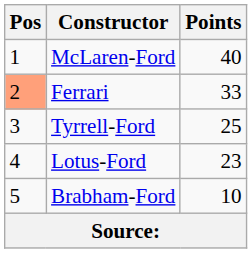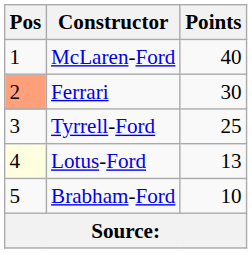Ferrari | Points: 33 -> 30
Lotus-Ford | Pos: no background -> lightyellow background
Lotus-Ford | Points: 23 -> 13
